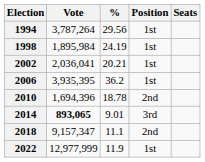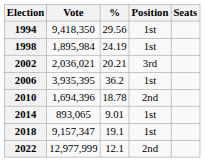1994 | Vote: 3,787,264 -> 9,418,350
2002 | Vote: 2,036,041 -> 2,036,021
2002 | Position: 1st -> 3rd
2014 | Vote: bold -> normal
2014 | Position: 3rd -> 1st
2018 | %: 11.1 -> 19.1
2018 | Position: 2nd -> 1st
2022 | %: 11.9 -> 12.1
2022 | Position: 1st -> 2nd
